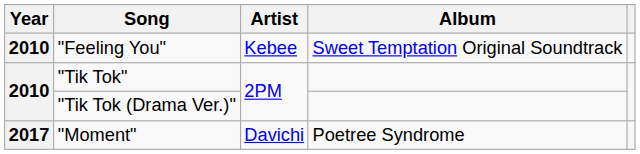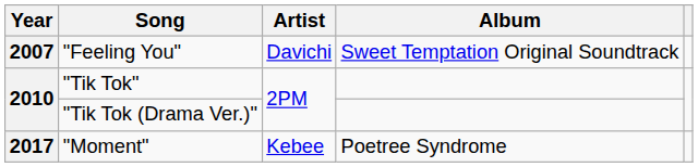"Feeling You" | Year: 2010 -> 2007
"Feeling You" | Artist: Kebee -> Davichi
"Moment" | Artist: Davichi -> Kebee
